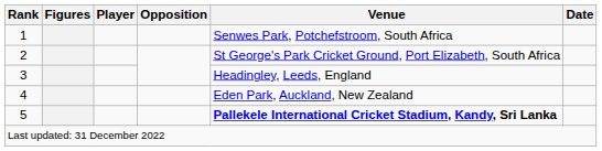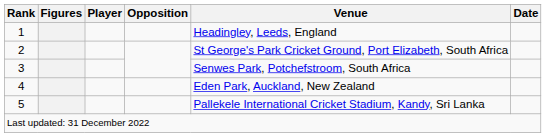1 | Venue: Senwes Park, Potchefstroom, South Africa -> Headingley, Leeds, England
3 | Venue: Headingley, Leeds, England -> Senwes Park, Potchefstroom, South Africa
5 | Venue: bold -> normal
